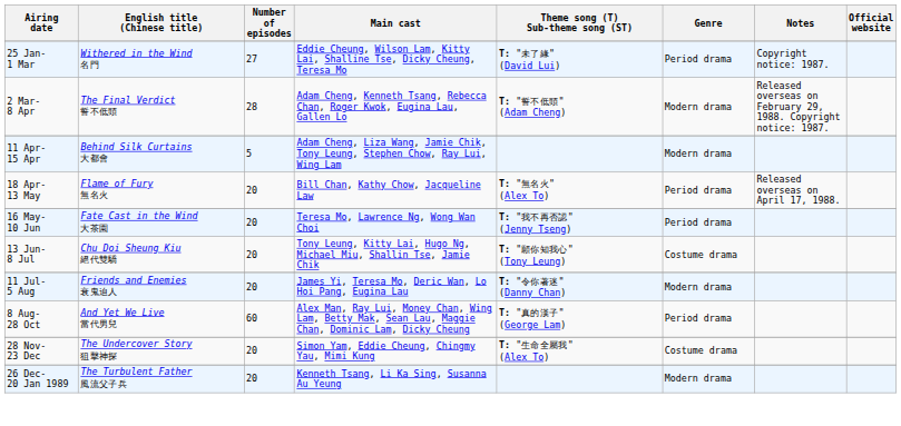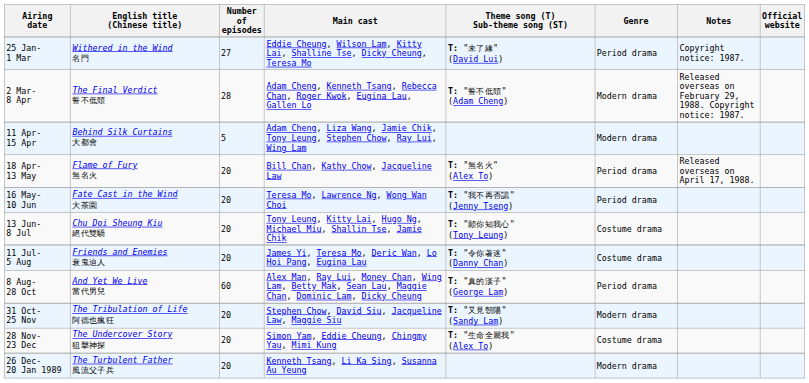11 Jul- 5 Aug | Genre: Modern drama -> Costume drama
+ row: 31 Oct- 25 Nov | The Tribulation of Life 阿德也瘋狂 | 20 | Stephen Chow, David Siu, Jacqueline Law, Maggie Siu | T: "又見朝陽" (Sandy Lam) | Modern drama
